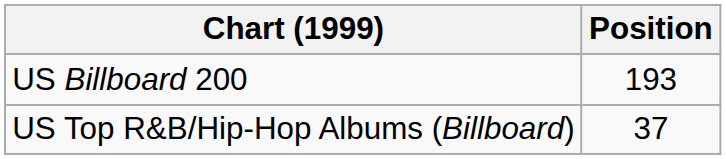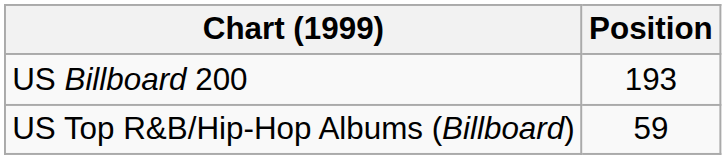US Top R&B/Hip-Hop Albums (Billboard) | Position: 37 -> 59
